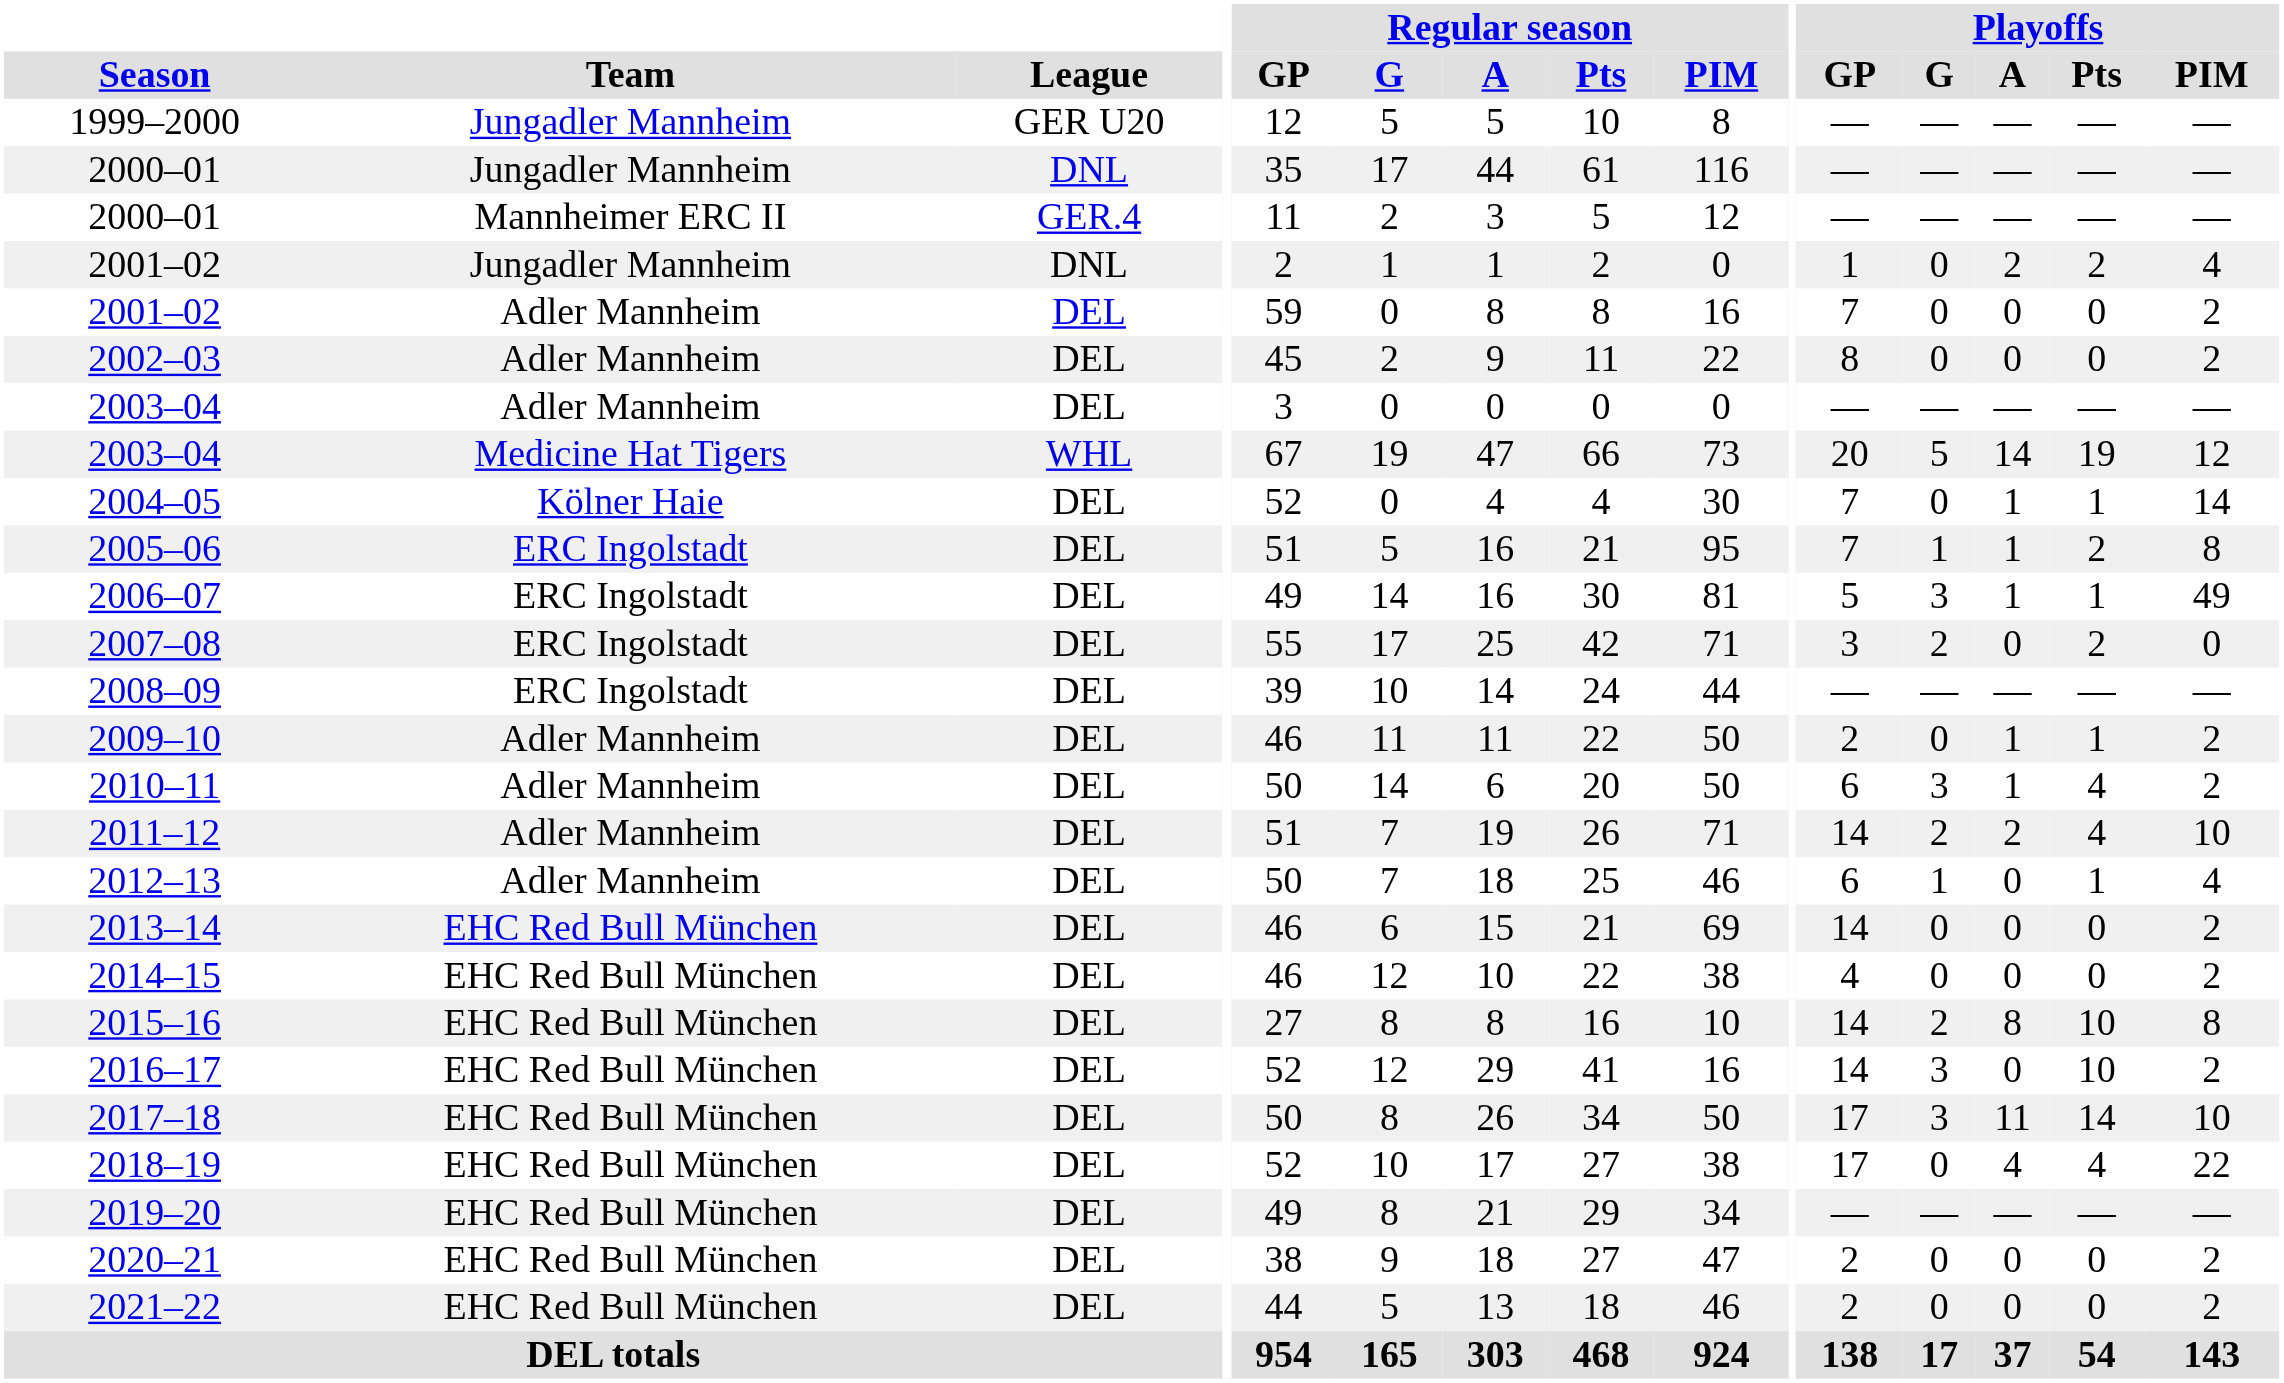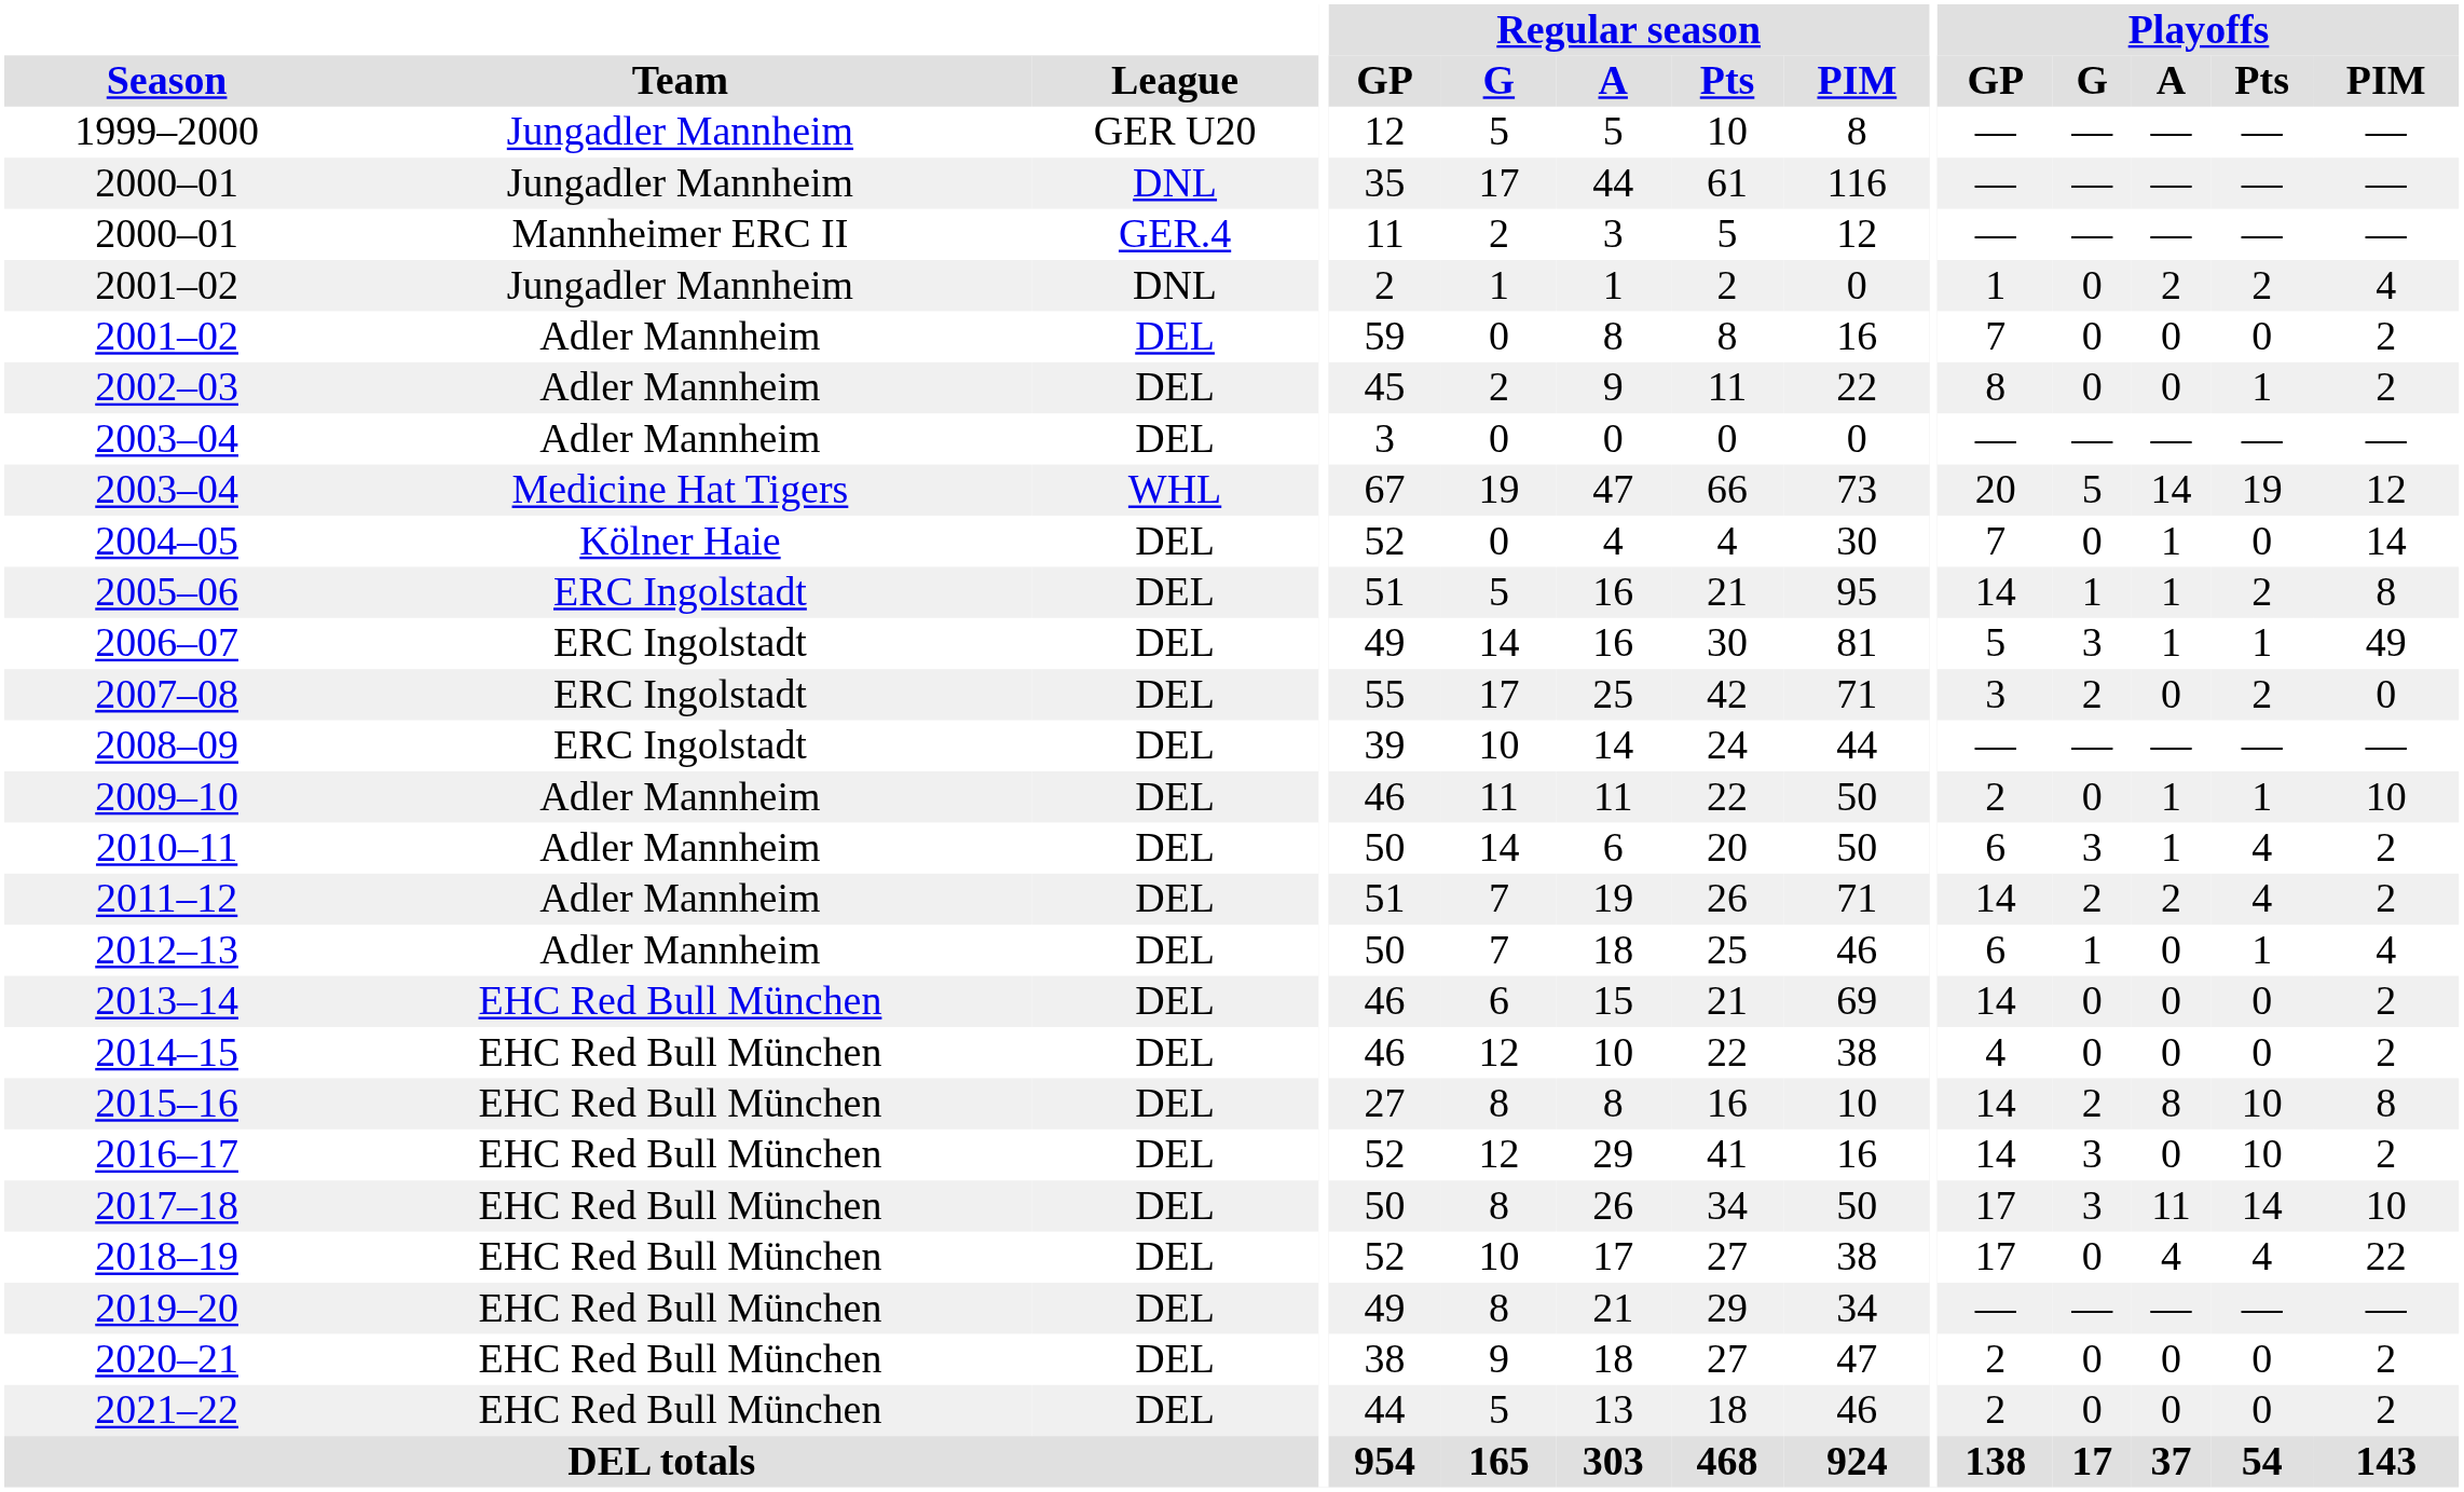2002–03 | Playoffs / Pts: 0 -> 1
2004–05 | Playoffs / Pts: 1 -> 0
2005–06 | Playoffs / GP: 7 -> 14
2009–10 | Playoffs / PIM: 2 -> 10
2011–12 | Playoffs / PIM: 10 -> 2
